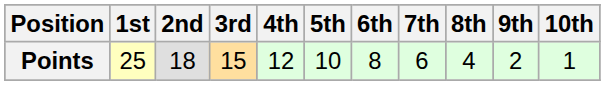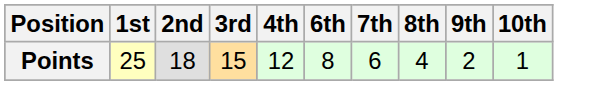- column: 5th | 10
